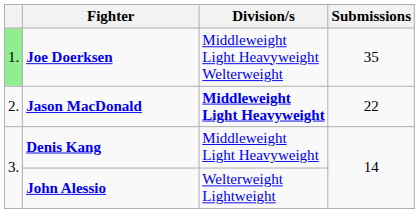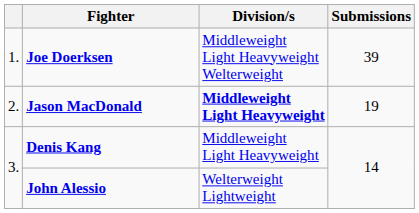Joe Doerksen | column 1: lightgreen background -> no background
Joe Doerksen | Submissions: 35 -> 39
Jason MacDonald | Submissions: 22 -> 19
